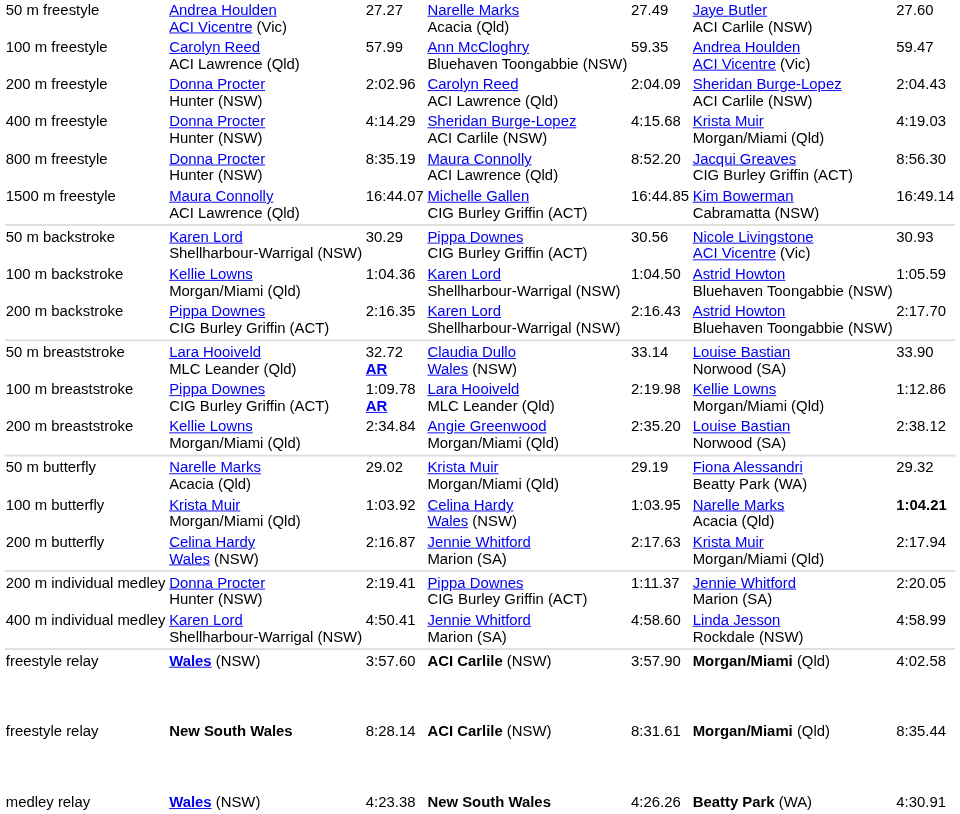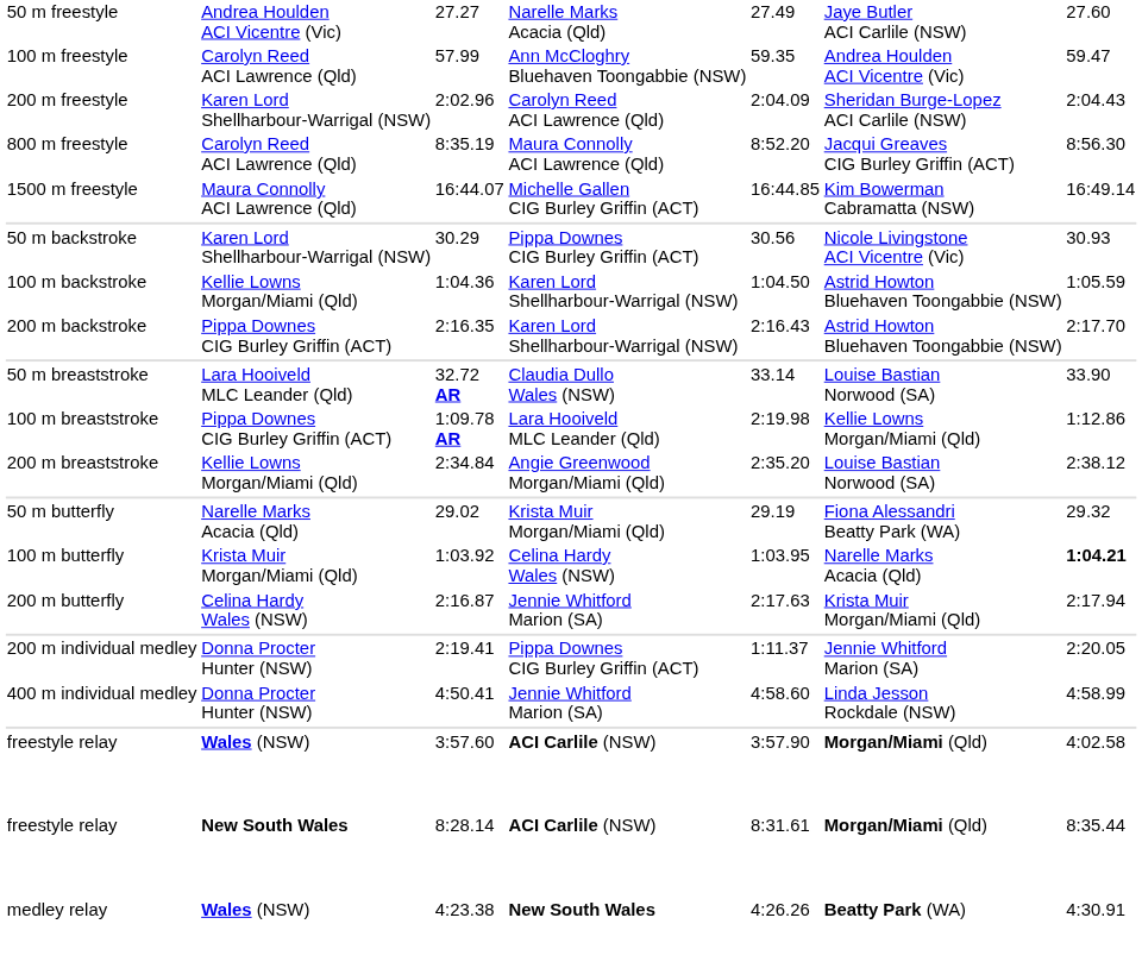2:02.96 | column 2: Donna Procter Hunter (NSW) -> Karen Lord Shellharbour-Warrigal (NSW)
- row: 400 m freestyle | Donna Procter Hunter (NSW) | 4:14.29 | Sheridan Burge-Lopez ACI Carlile (NSW) | 4:15.68 | Krista Muir Morgan/Miami (Qld) | 4:19.03
8:35.19 | column 2: Donna Procter Hunter (NSW) -> Carolyn Reed ACI Lawrence (Qld)
4:50.41 | column 2: Karen Lord Shellharbour-Warrigal (NSW) -> Donna Procter Hunter (NSW)
